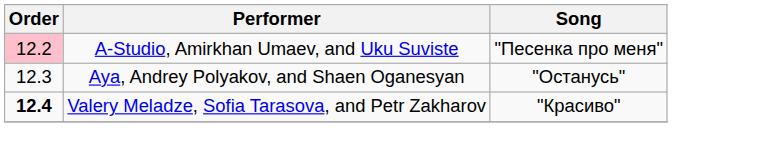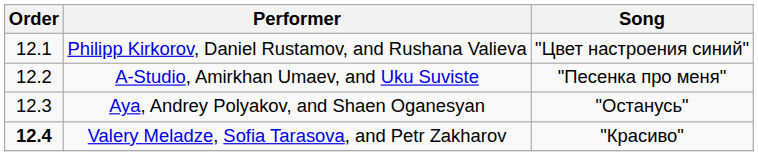+ row: 12.1 | Philipp Kirkorov, Daniel Rustamov, and Rushana Valieva | "Цвет настроения синий"
A-Studio, Amirkhan Umaev, and Uku Suviste | Order: pink background -> no background
